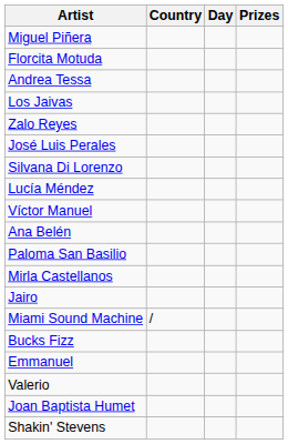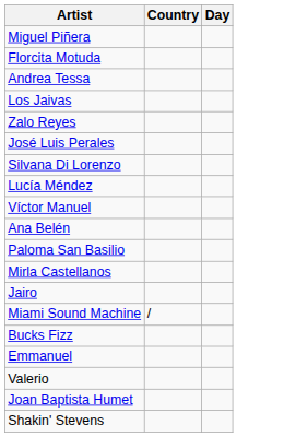- column: Prizes
